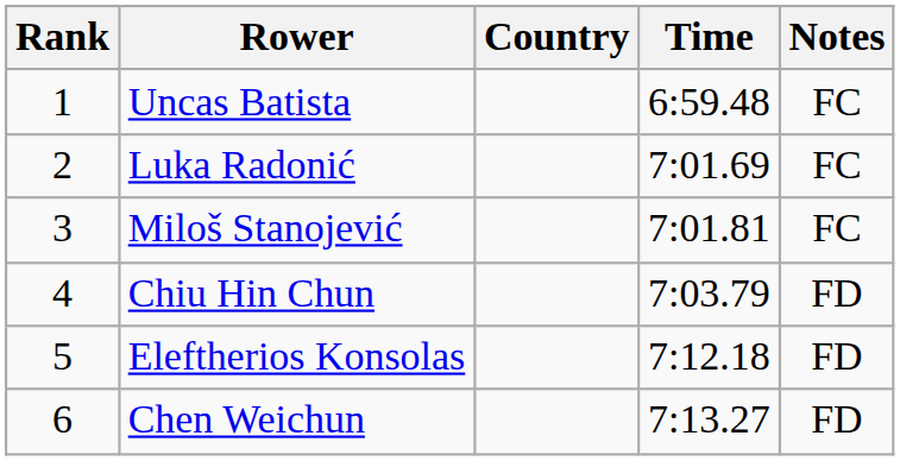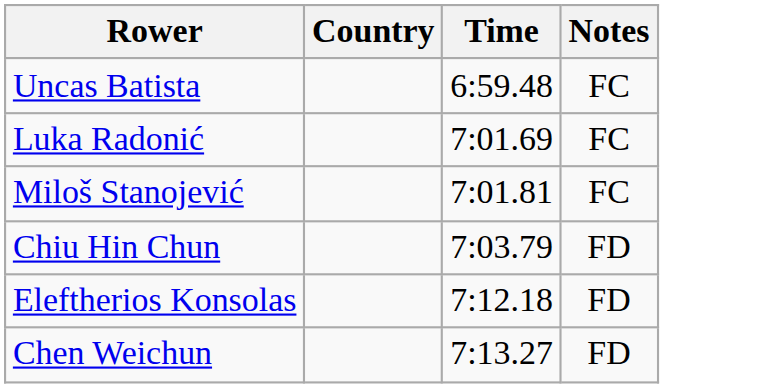- column: Rank | 1 | 2 | 3 | 4 | 5 | 6
